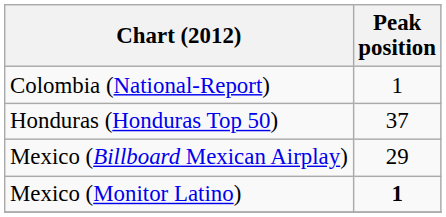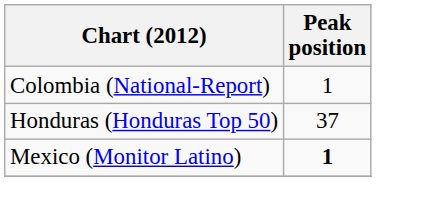- row: Mexico (Billboard Mexican Airplay) | 29
